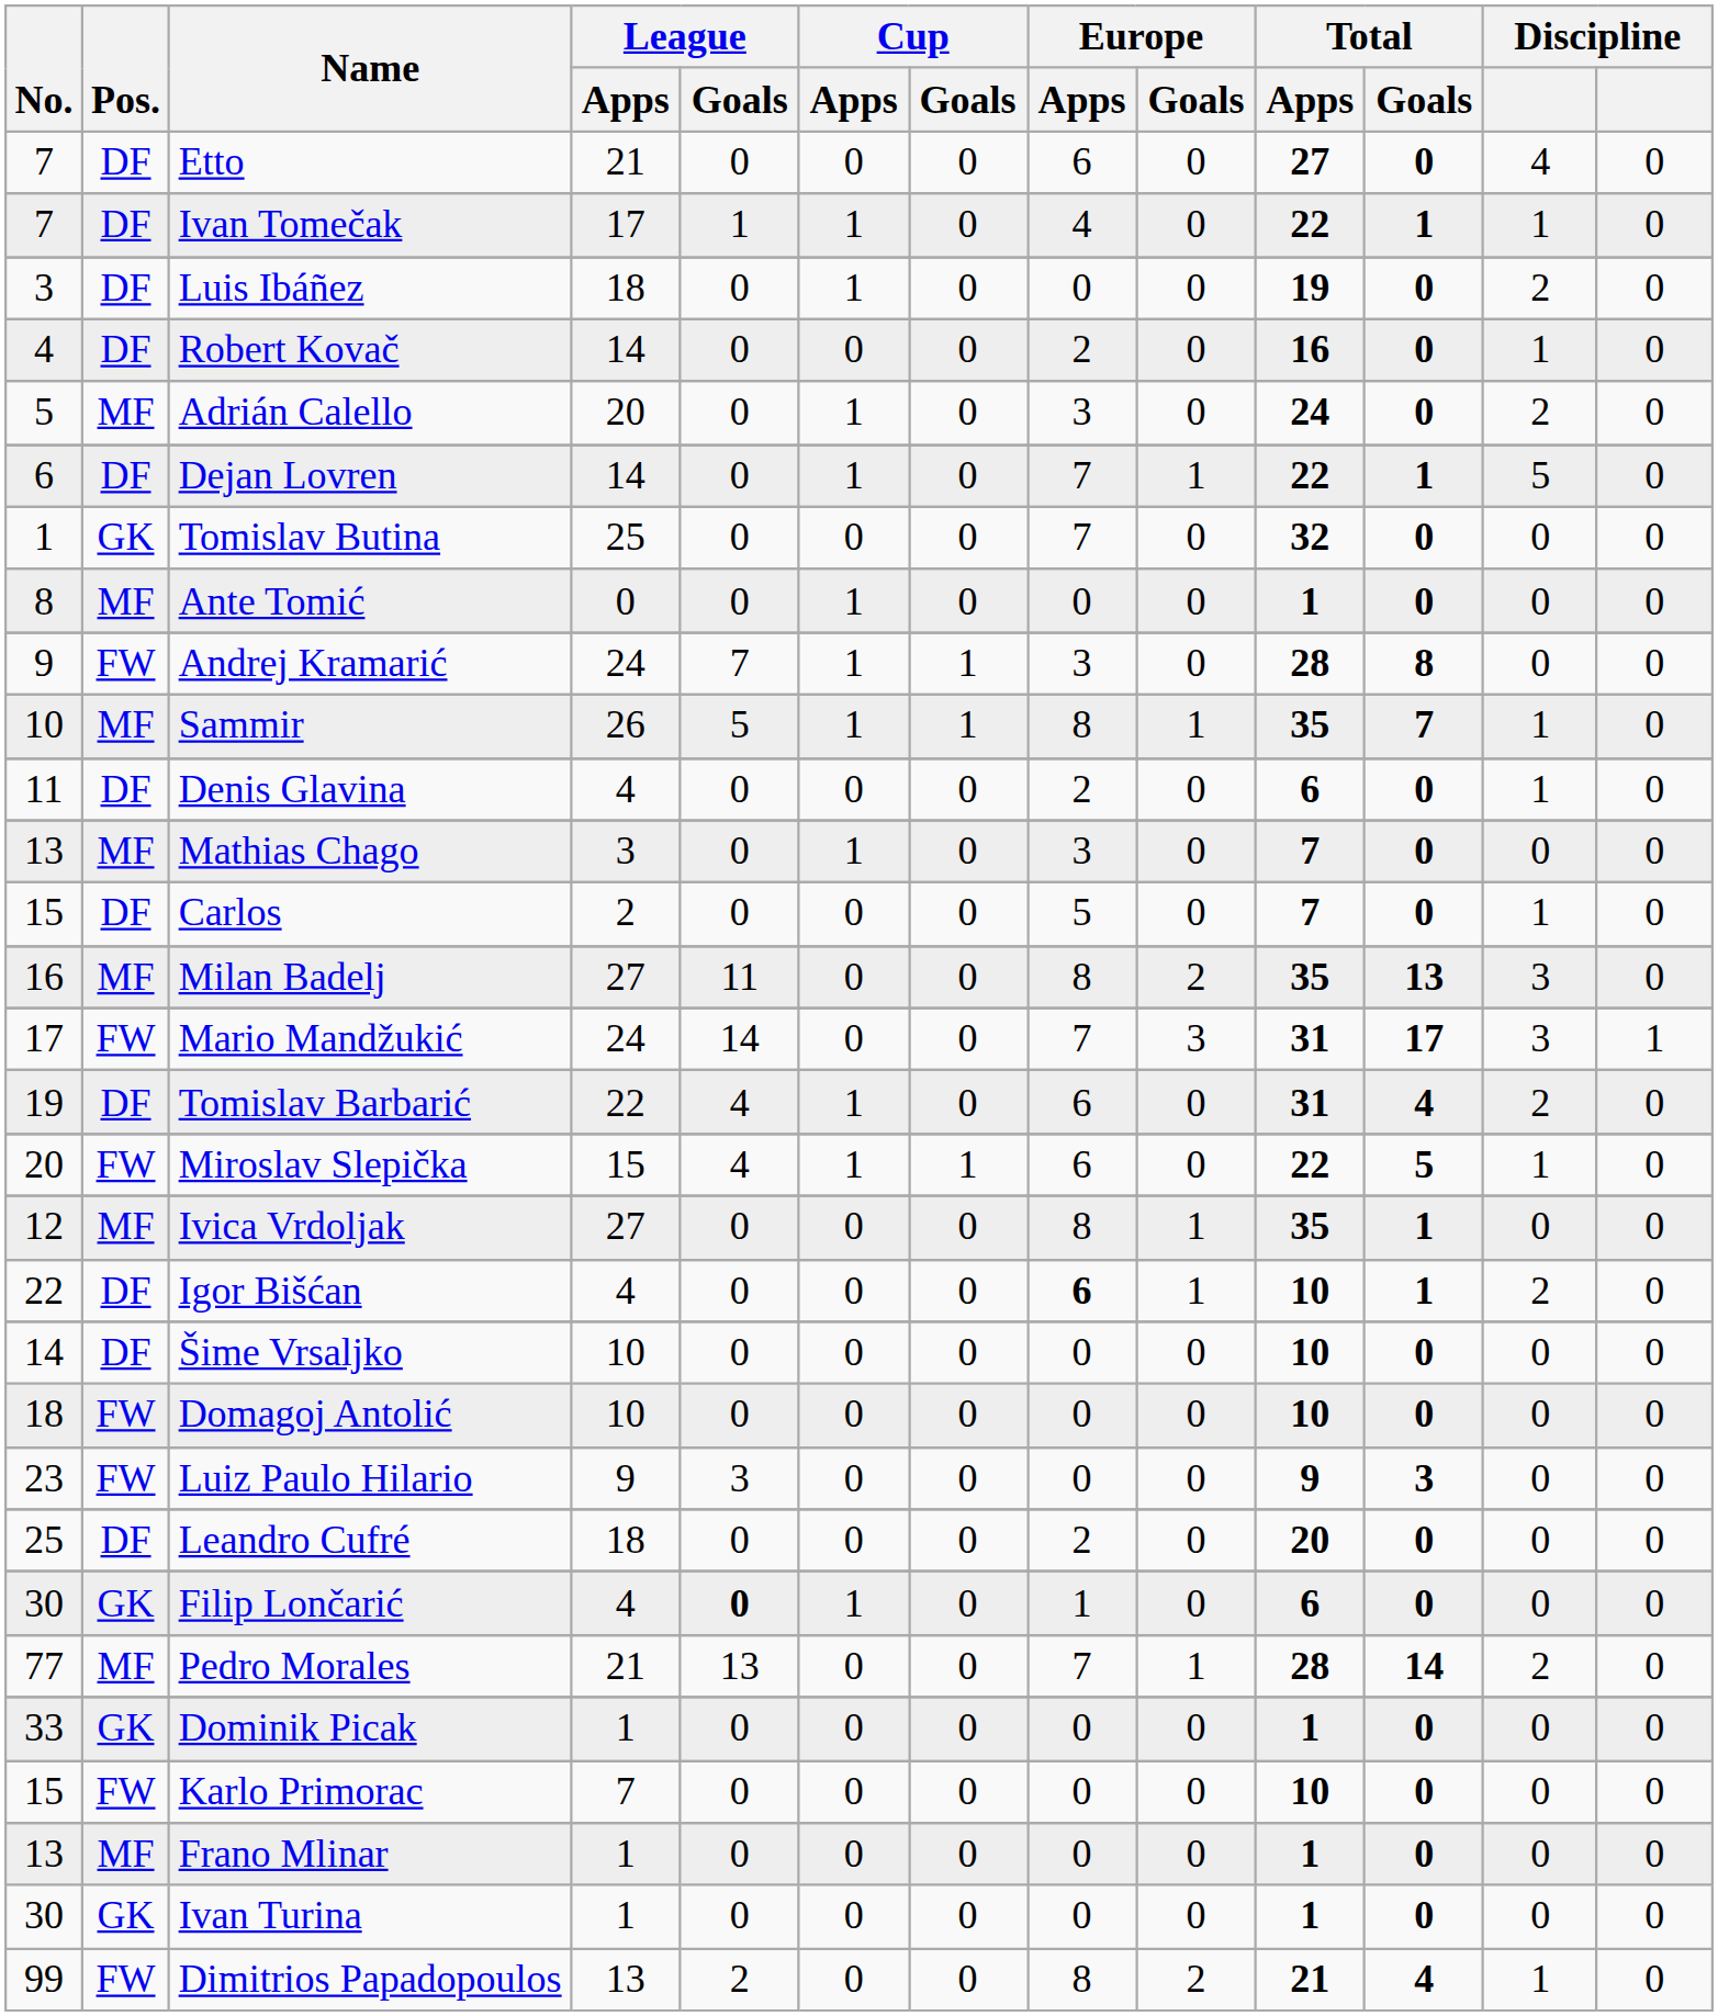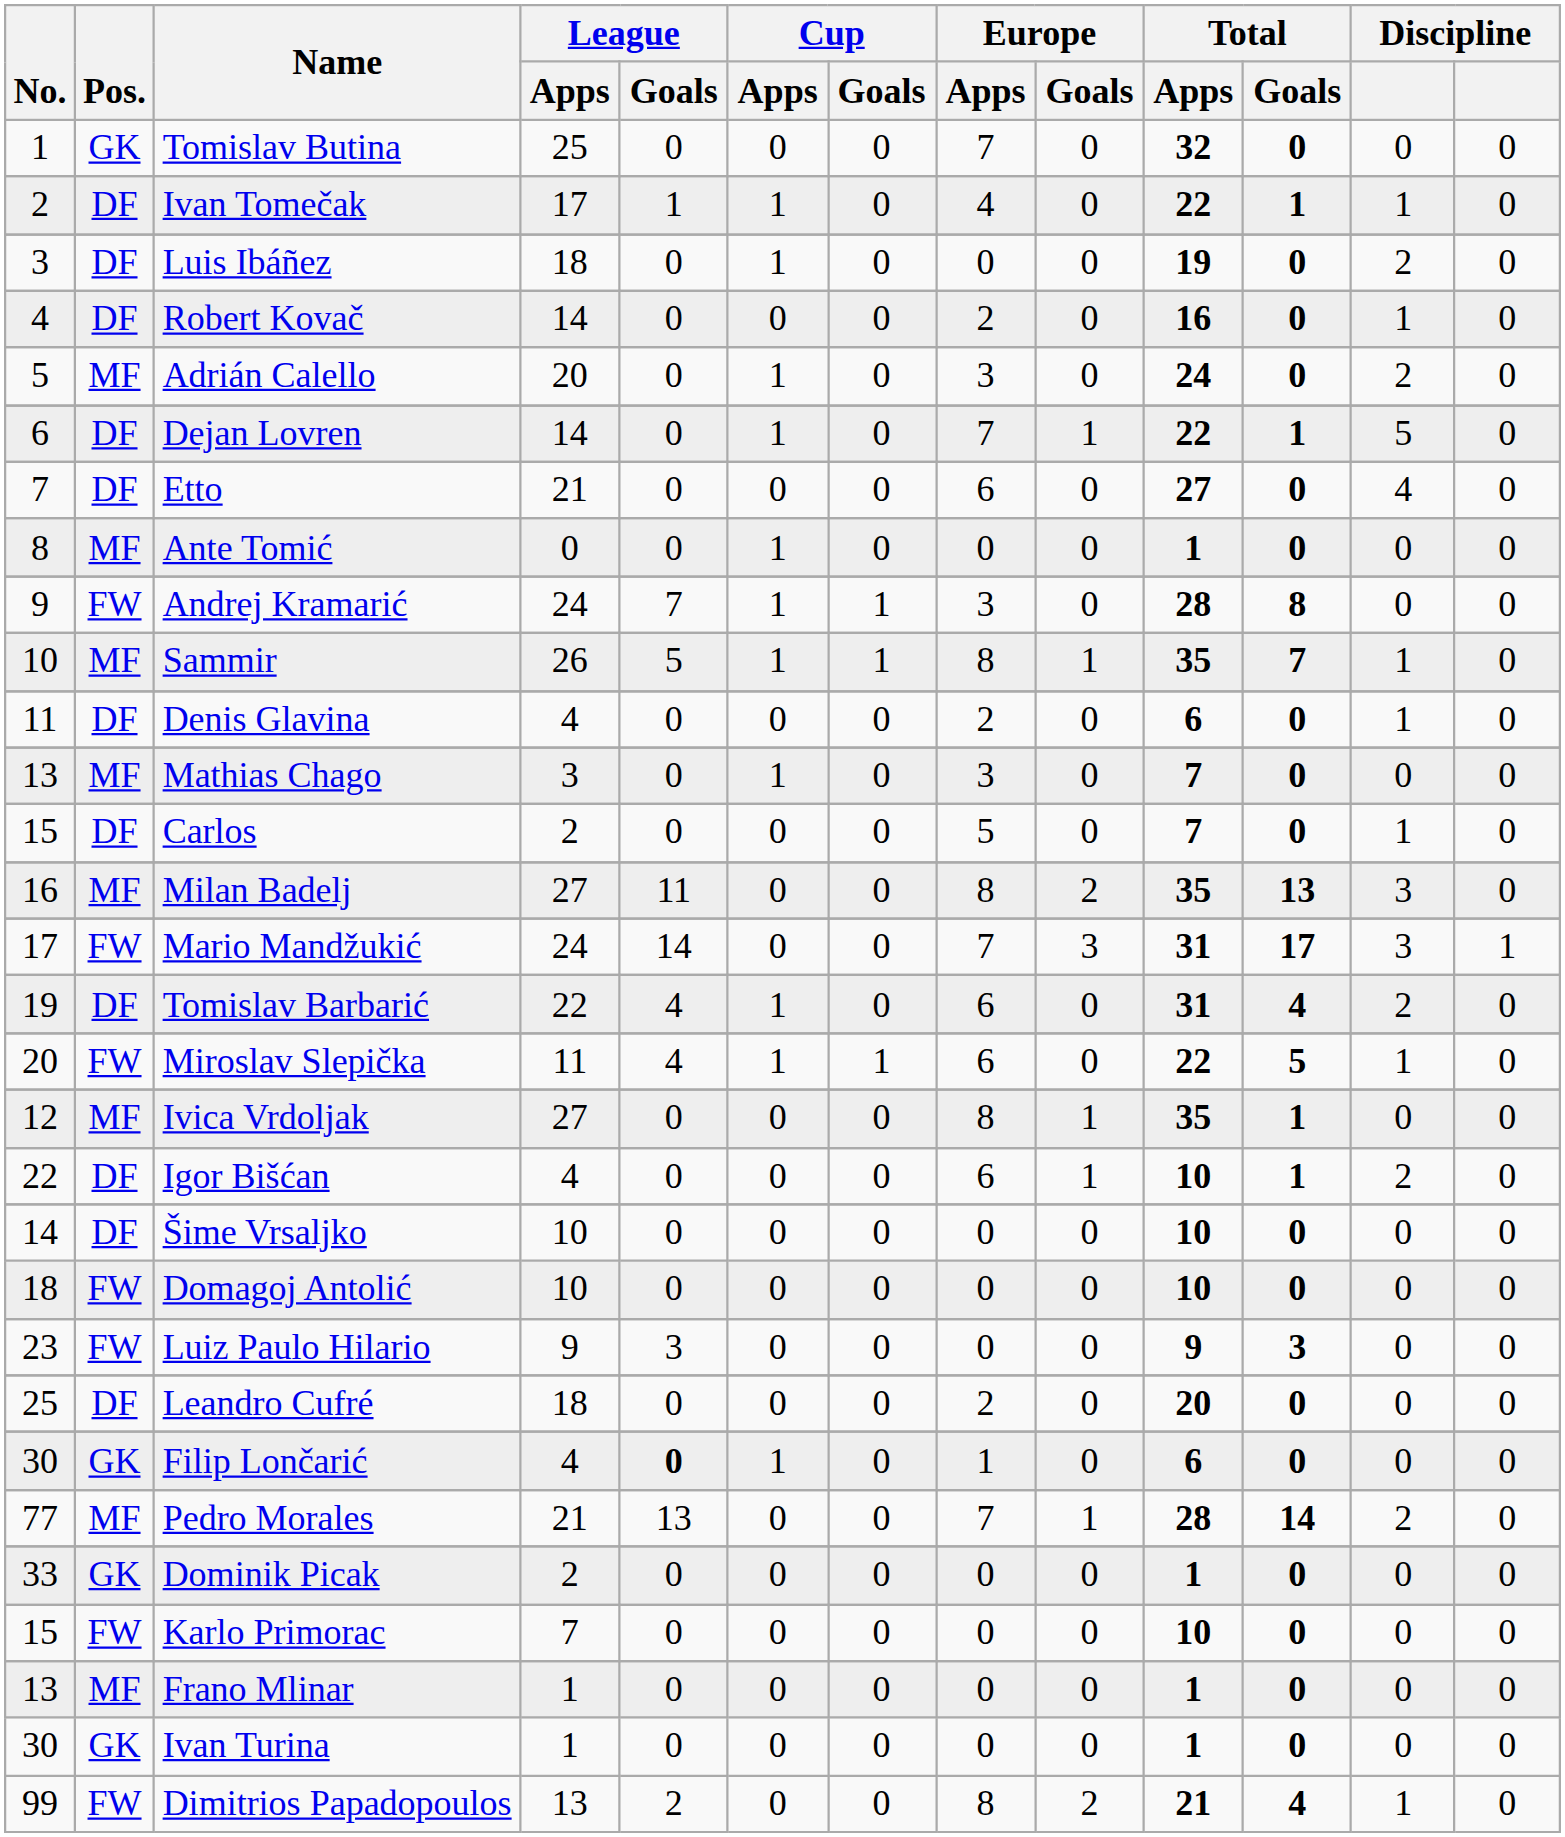rows swapped: Tomislav Butina <-> Etto
Ivan Tomečak | No.: 7 -> 2
Miroslav Slepička | League / Apps: 15 -> 11
Igor Bišćan | Europe / Apps: bold -> normal
Dominik Picak | League / Apps: 1 -> 2
